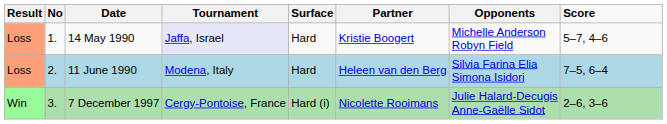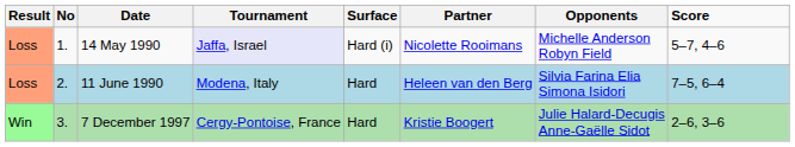14 May 1990 | Surface: Hard -> Hard (i)
14 May 1990 | Partner: Kristie Boogert -> Nicolette Rooimans
7 December 1997 | Surface: Hard (i) -> Hard
7 December 1997 | Partner: Nicolette Rooimans -> Kristie Boogert
